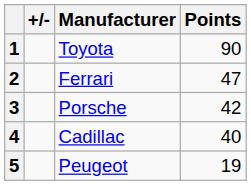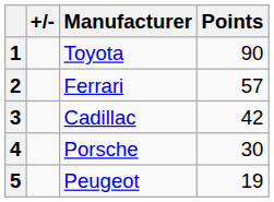2 | Points: 47 -> 57
3 | Manufacturer: Porsche -> Cadillac
4 | Manufacturer: Cadillac -> Porsche
4 | Points: 40 -> 30
